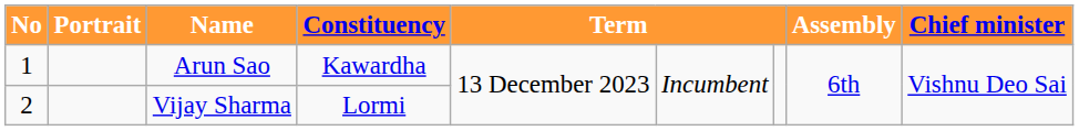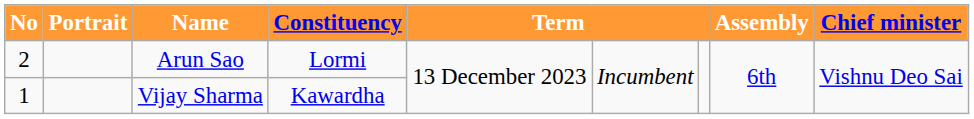Arun Sao | No: 1 -> 2
Arun Sao | Constituency: Kawardha -> Lormi
Vijay Sharma | No: 2 -> 1
Vijay Sharma | Constituency: Lormi -> Kawardha
